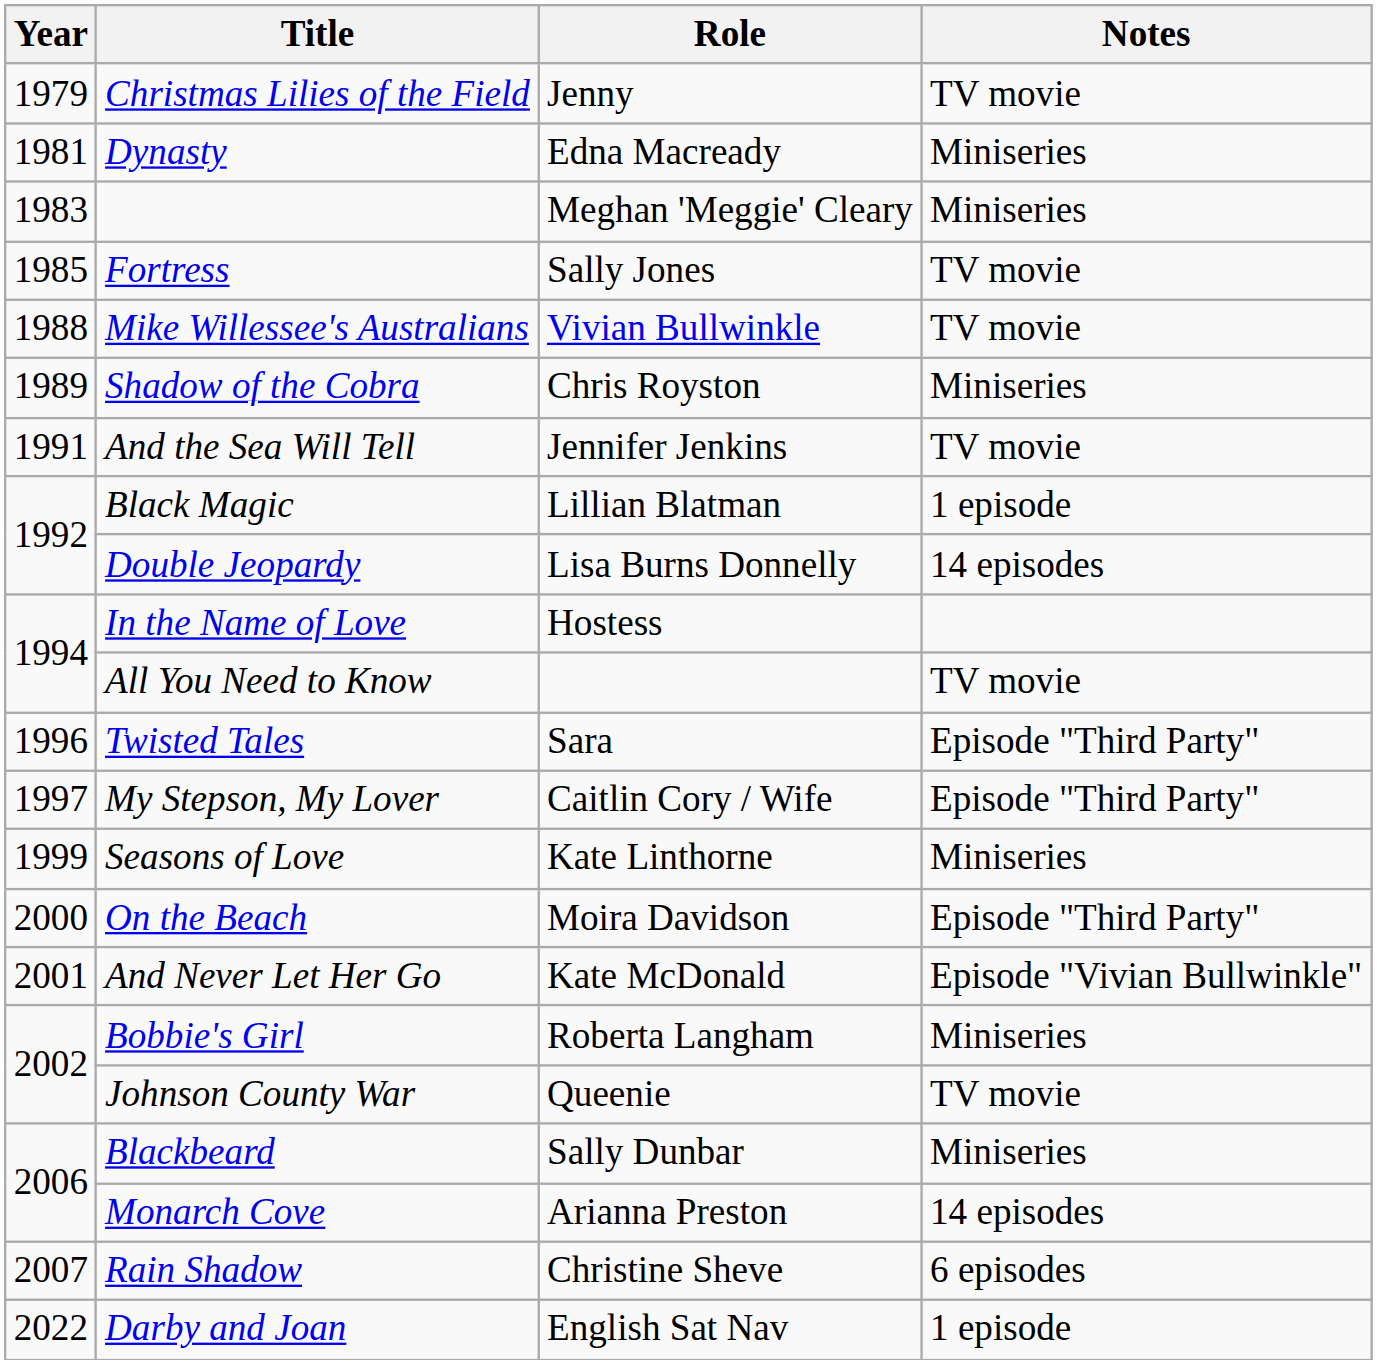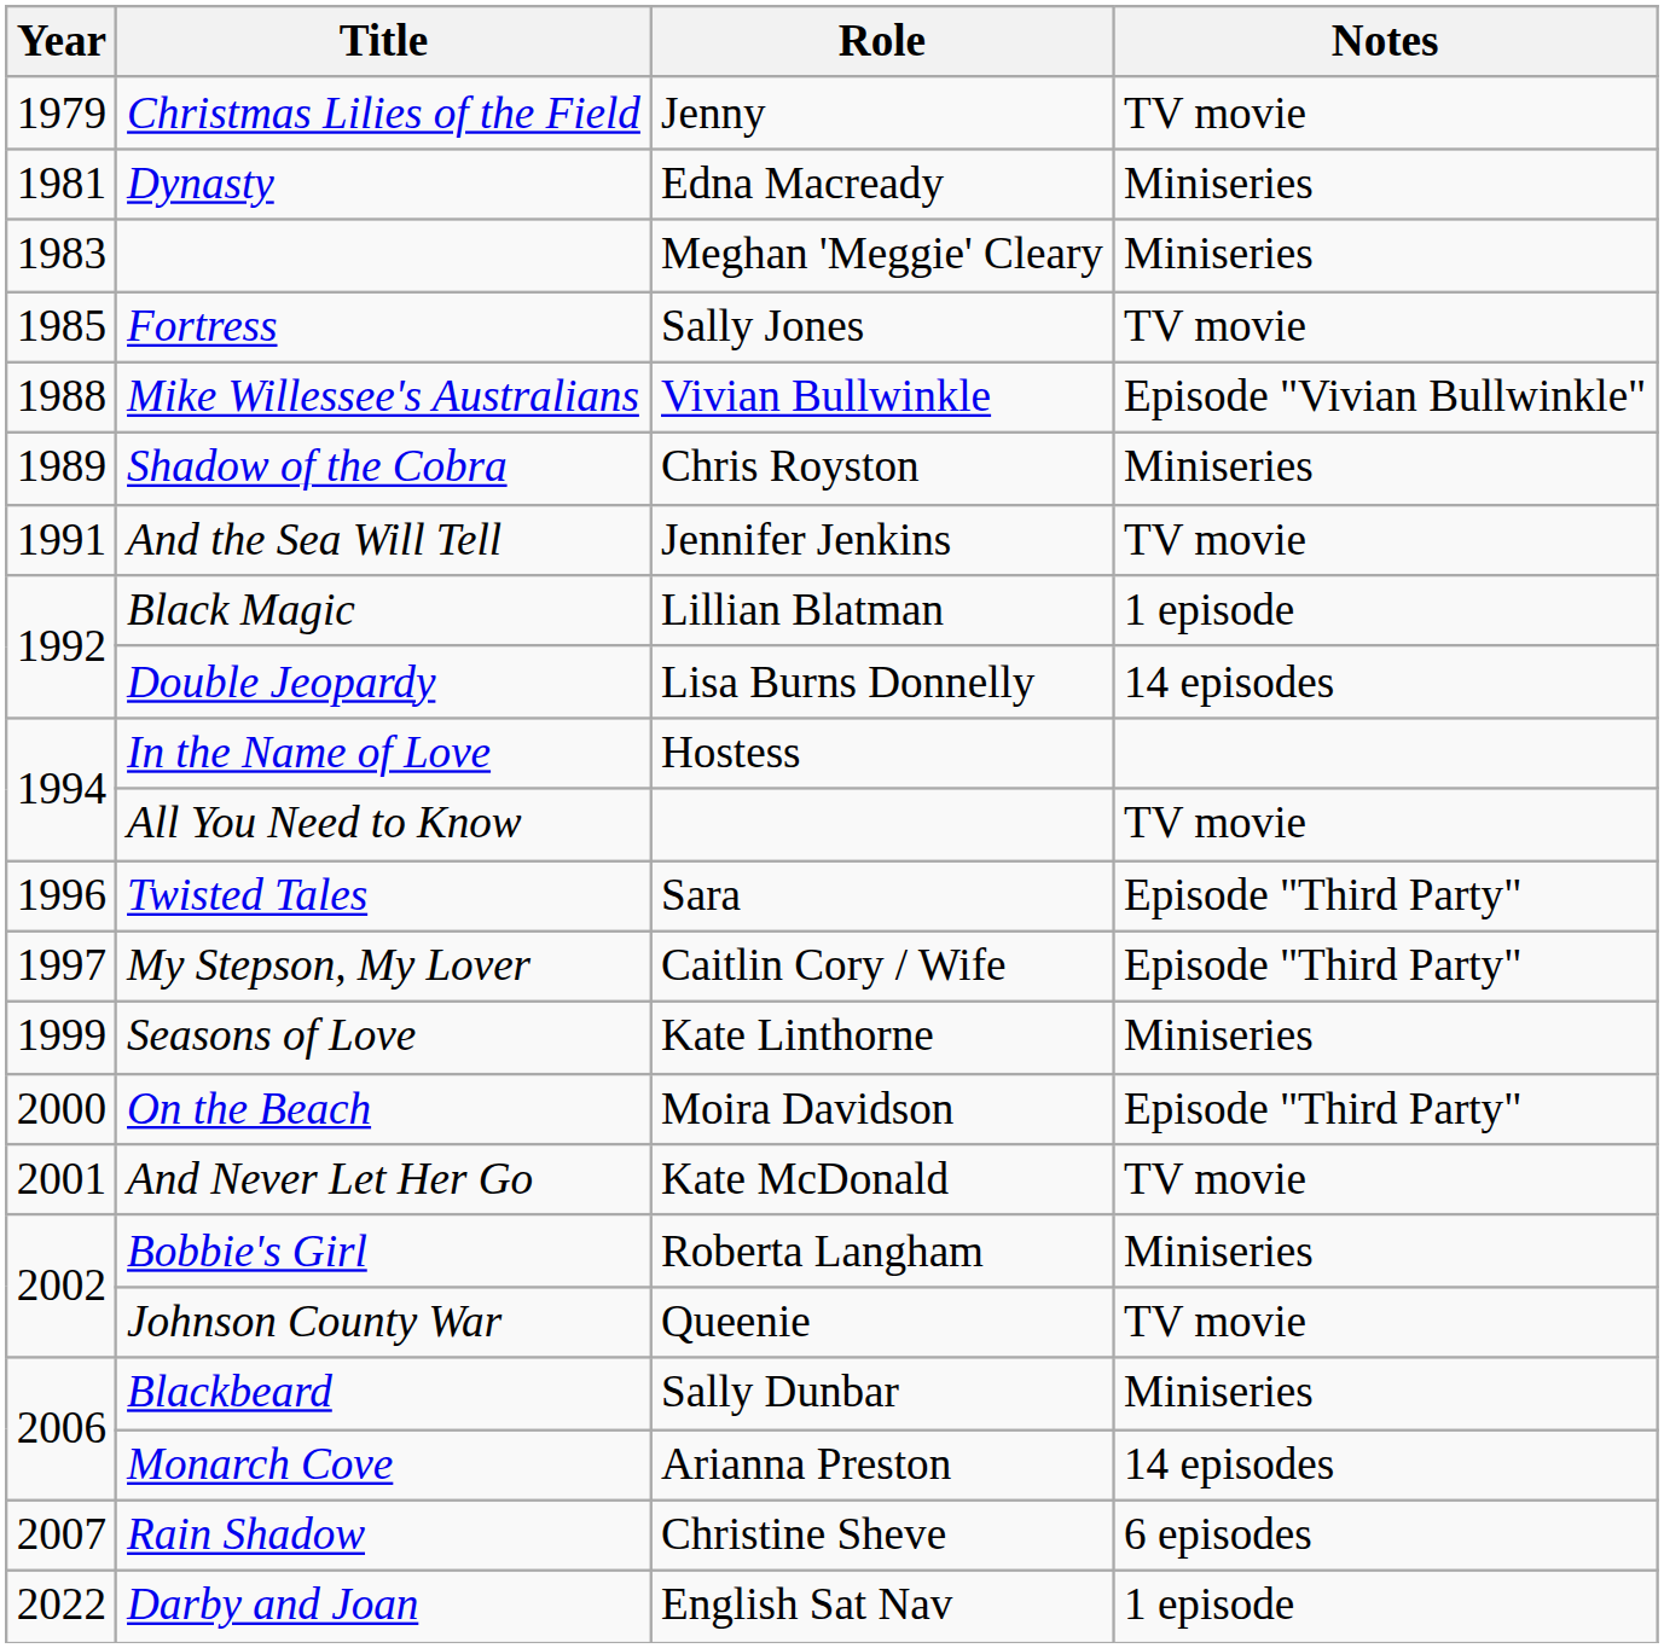Mike Willessee's Australians | Notes: TV movie -> Episode "Vivian Bullwinkle"
And Never Let Her Go | Notes: Episode "Vivian Bullwinkle" -> TV movie
